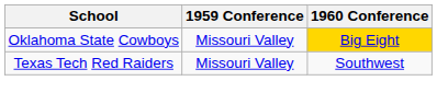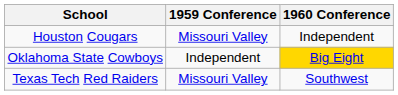+ row: Houston Cougars | Missouri Valley | Independent
Oklahoma State Cowboys | 1959 Conference: Missouri Valley -> Independent
